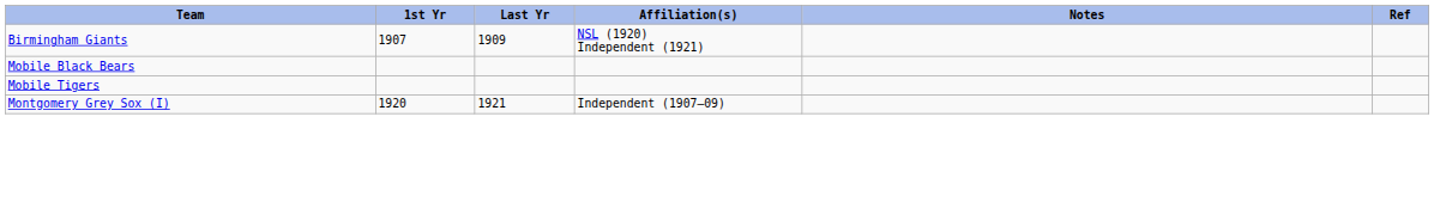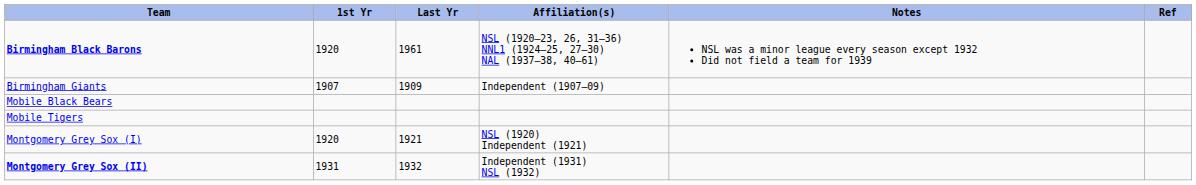+ row: Birmingham Black Barons | 1920 | 1961 | NSL (1920–23, 26, 31–36) NNL1 (1924–25, 27–30) NAL (1937–38, 40–61) | NSL was a minor league every season except 1932 Did not field a team for 1939
Birmingham Giants | Affiliation(s): NSL (1920) Independent (1921) -> Independent (1907–09)
Montgomery Grey Sox (I) | Affiliation(s): Independent (1907–09) -> NSL (1920) Independent (1921)
+ row: Montgomery Grey Sox (II) | 1931 | 1932 | Independent (1931) NSL (1932)
